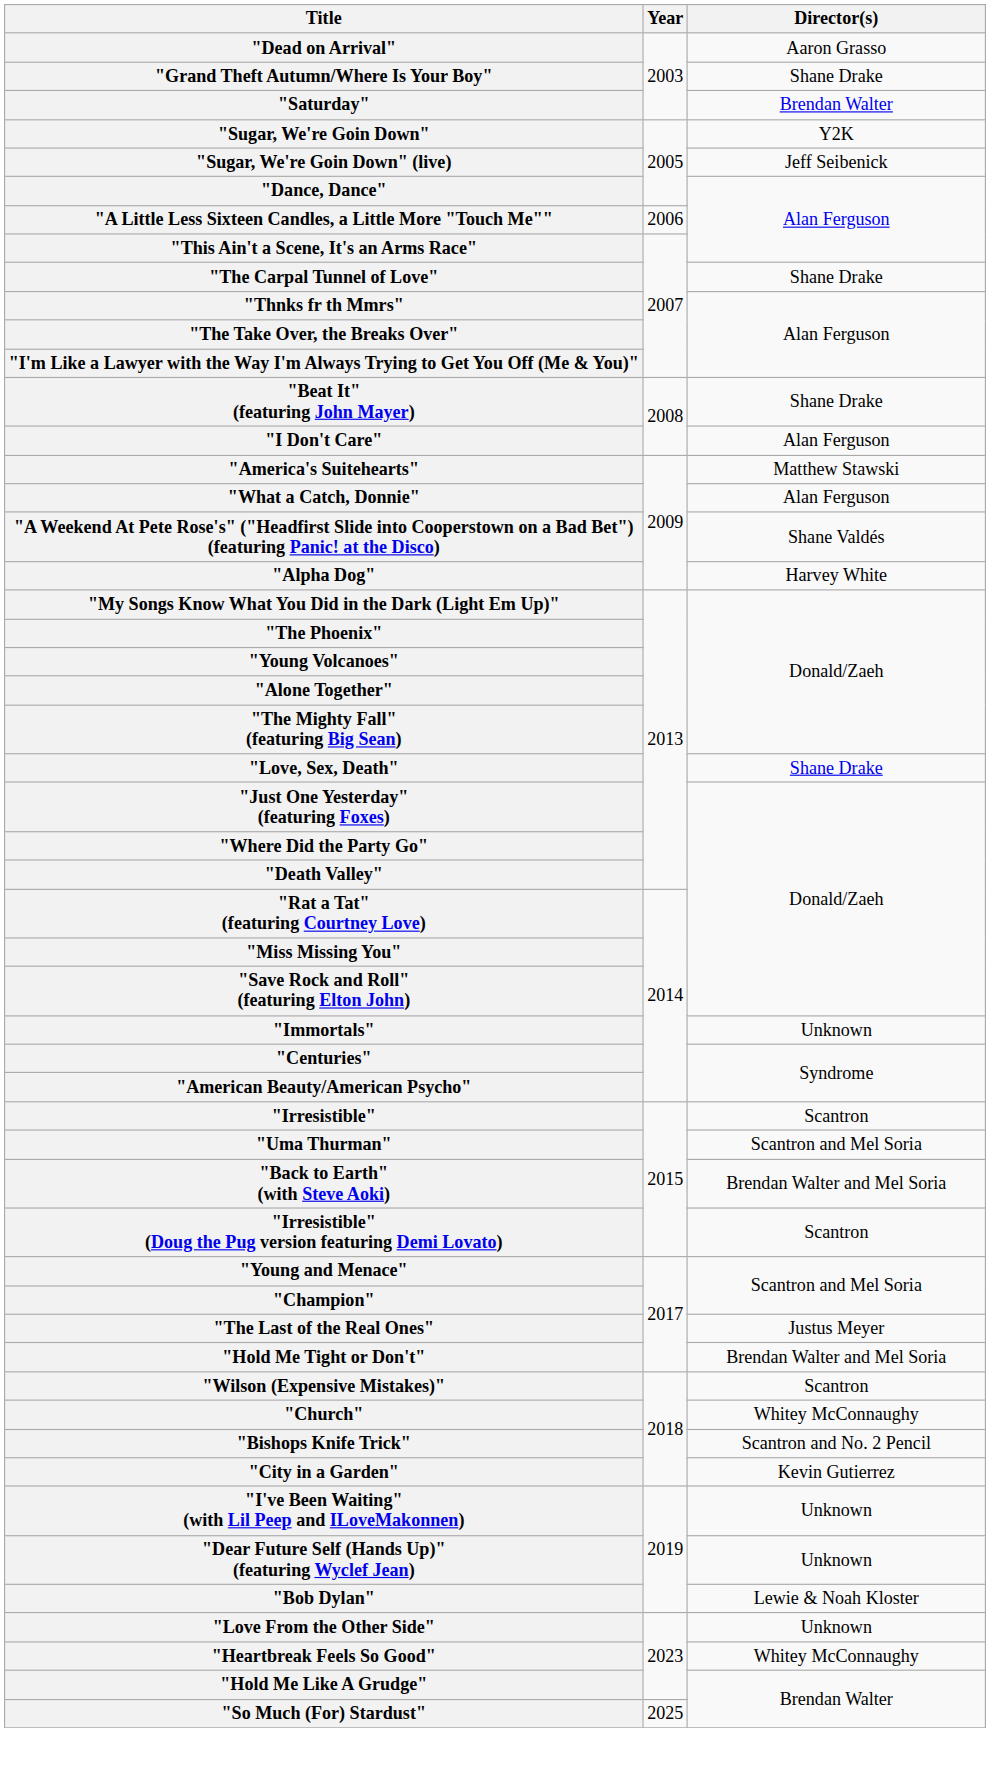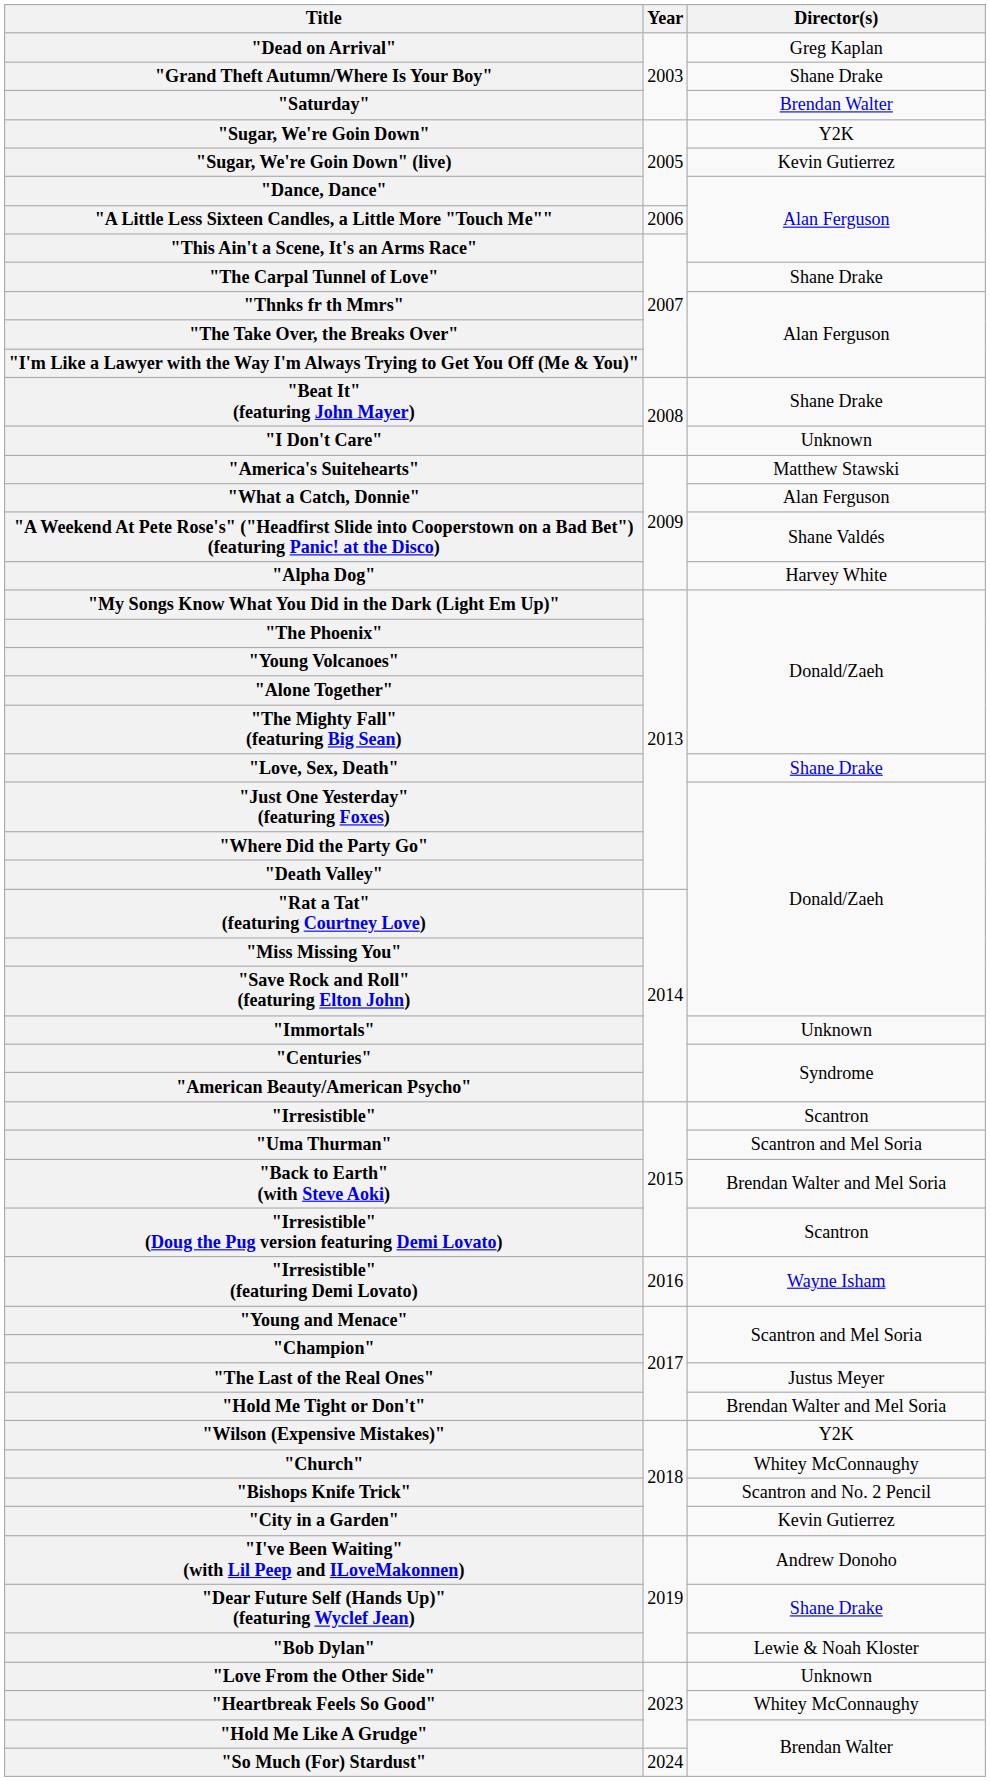"Dead on Arrival" | Director(s): Aaron Grasso -> Greg Kaplan
"Sugar, We're Goin Down" (live) | Director(s): Jeff Seibenick -> Kevin Gutierrez
"I Don't Care" | Director(s): Alan Ferguson -> Unknown
+ row: "Irresistible" (featuring Demi Lovato) | 2016 | Wayne Isham
"Wilson (Expensive Mistakes)" | Director(s): Scantron -> Y2K
"I've Been Waiting" (with Lil Peep and ILoveMakonnen) | Director(s): Unknown -> Andrew Donoho
"Dear Future Self (Hands Up)" (featuring Wyclef Jean) | Director(s): Unknown -> Shane Drake
"So Much (For) Stardust" | Year: 2025 -> 2024
